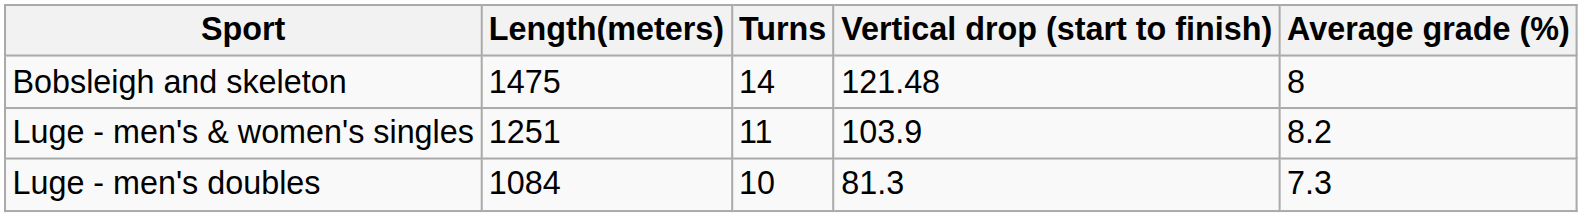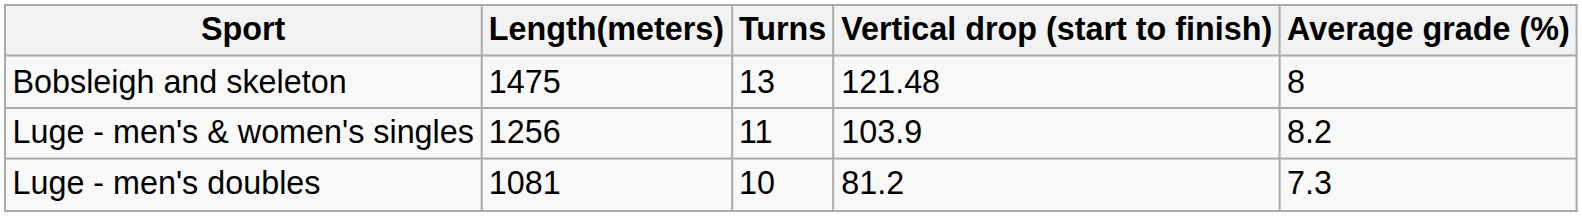Bobsleigh and skeleton | Turns: 14 -> 13
Luge - men's & women's singles | Length(meters): 1251 -> 1256
Luge - men's doubles | Length(meters): 1084 -> 1081
Luge - men's doubles | Vertical drop (start to finish): 81.3 -> 81.2
